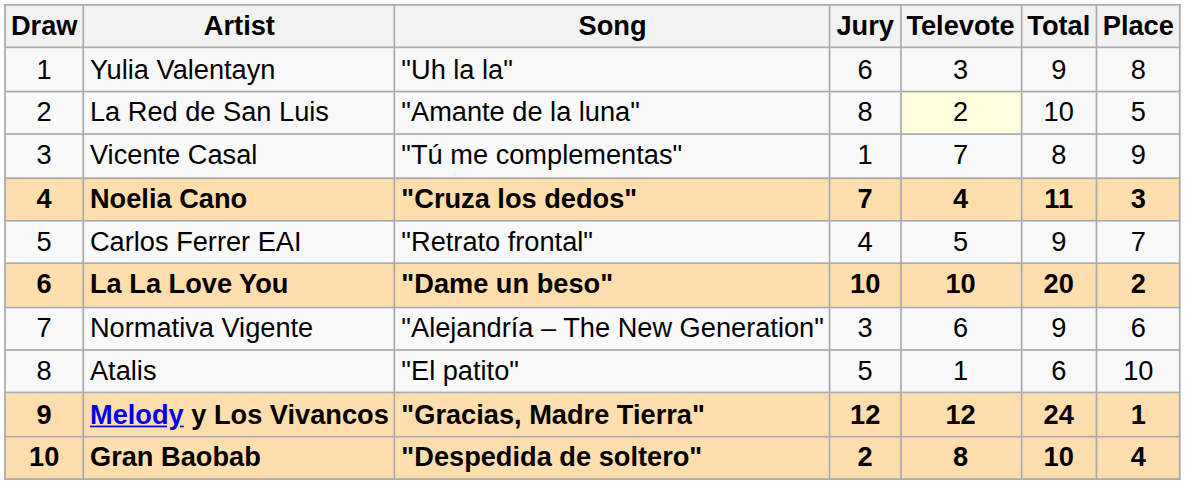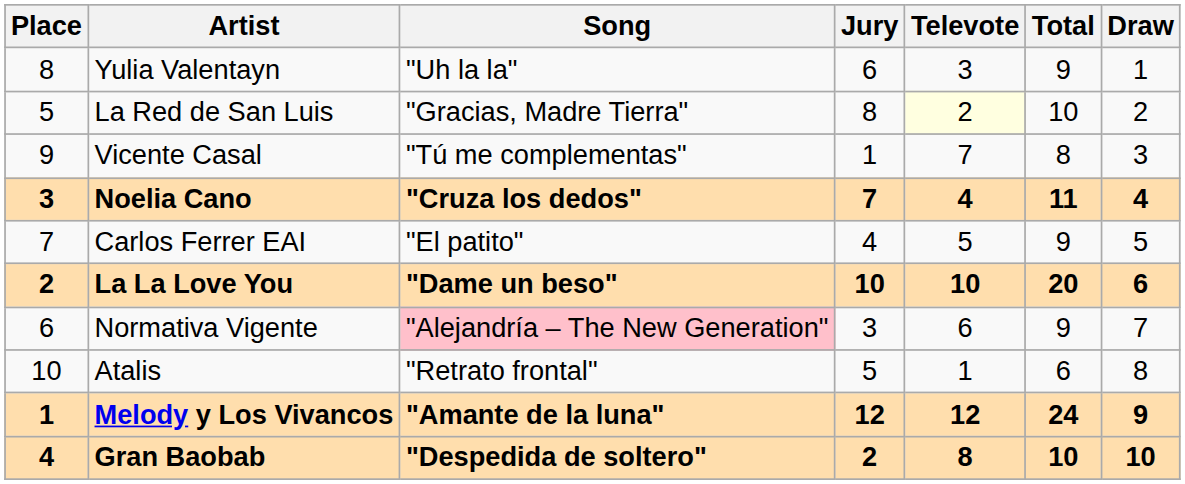columns swapped: Draw <-> Place
La Red de San Luis | Song: "Amante de la luna" -> "Gracias, Madre Tierra"
Carlos Ferrer EAI | Song: "Retrato frontal" -> "El patito"
Normativa Vigente | Song: no background -> pink background
Atalis | Song: "El patito" -> "Retrato frontal"
Melody y Los Vivancos | Song: "Gracias, Madre Tierra" -> "Amante de la luna"
